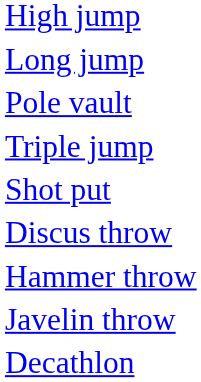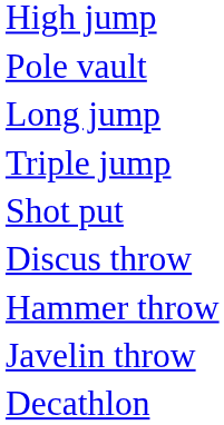rows swapped: Pole vault <-> Long jump
